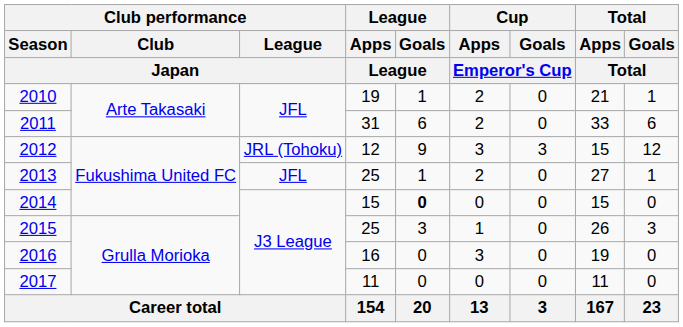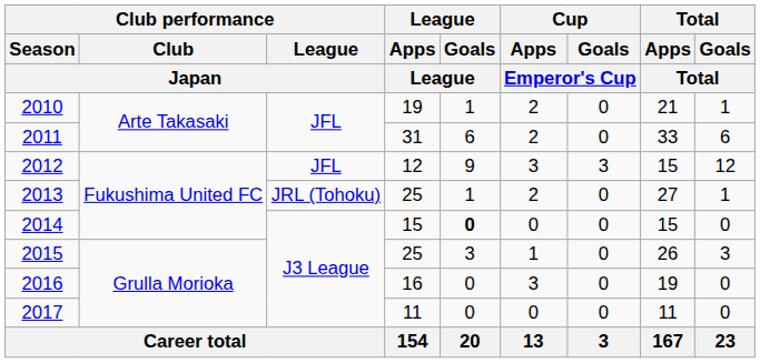2012 | Club performance / League / Japan: JRL (Tohoku) -> JFL
2013 | Club performance / League / Japan: JFL -> JRL (Tohoku)
